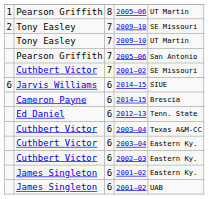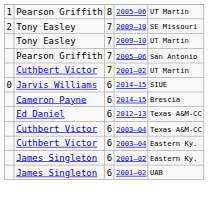Cuthbert Victor / 2001–02 | column 5: SE Missouri -> UT Martin
Jarvis Williams | column 1: 6 -> 0
Ed Daniel | column 5: Tenn. State -> Texas A&M-CC
- row: Cuthbert Victor | 6 | 2002–03 | Eastern Ky.
